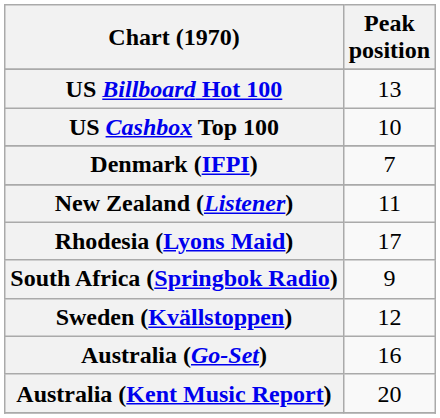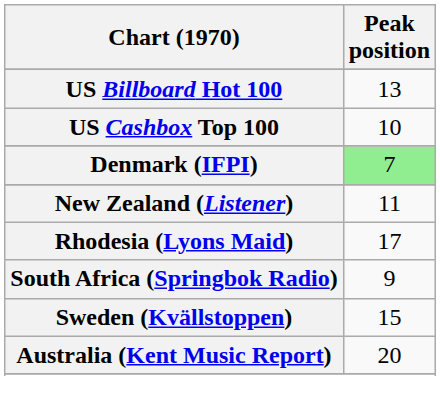Denmark (IFPI) | Peak position: no background -> lightgreen background
Sweden (Kvällstoppen) | Peak position: 12 -> 15
- row: Australia (Go-Set) | 16
